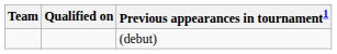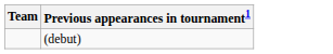- column: Qualified on
